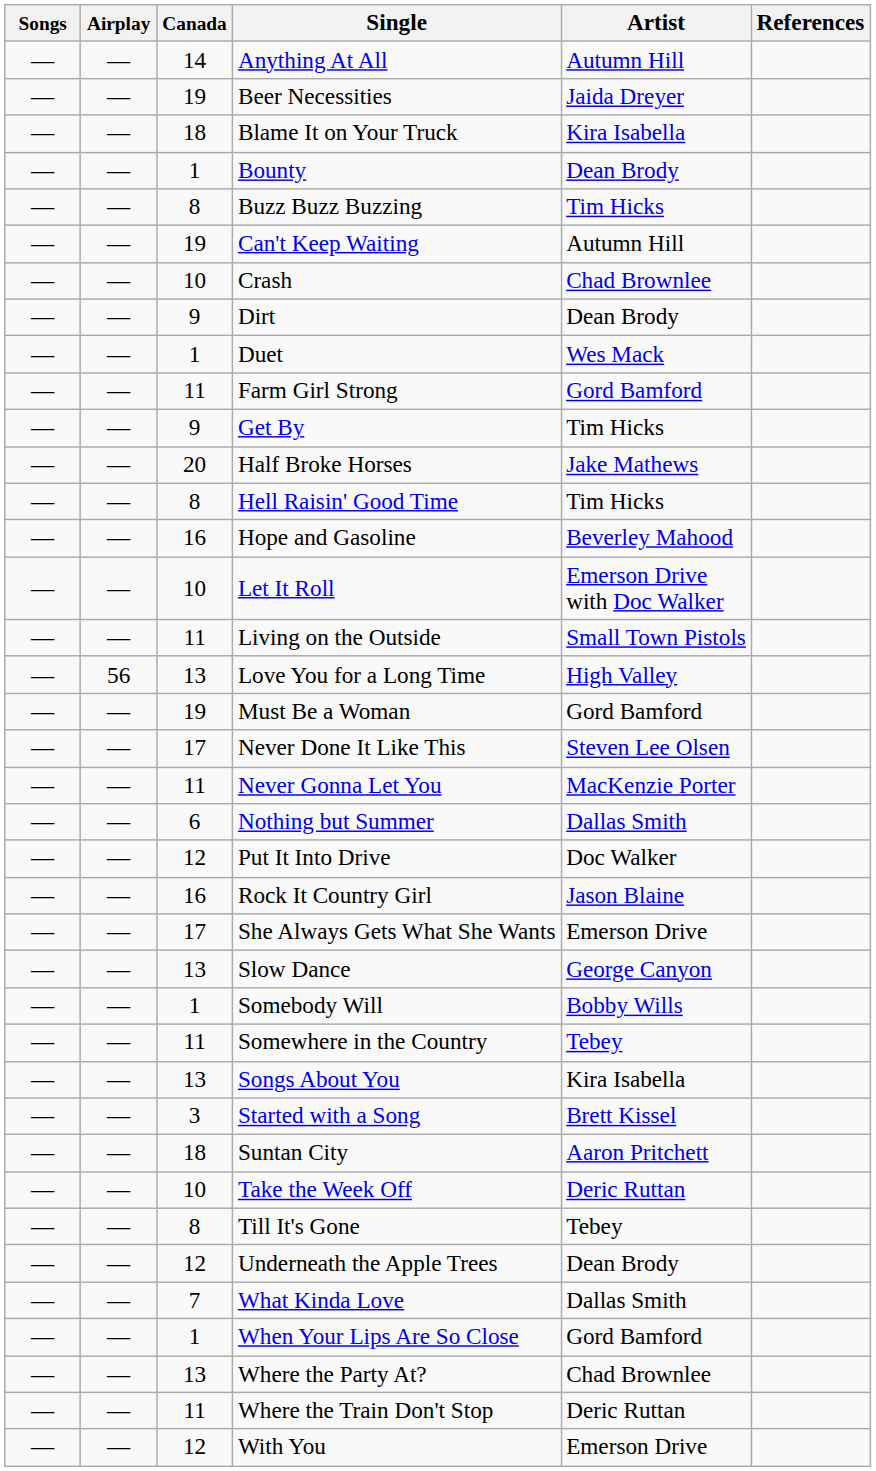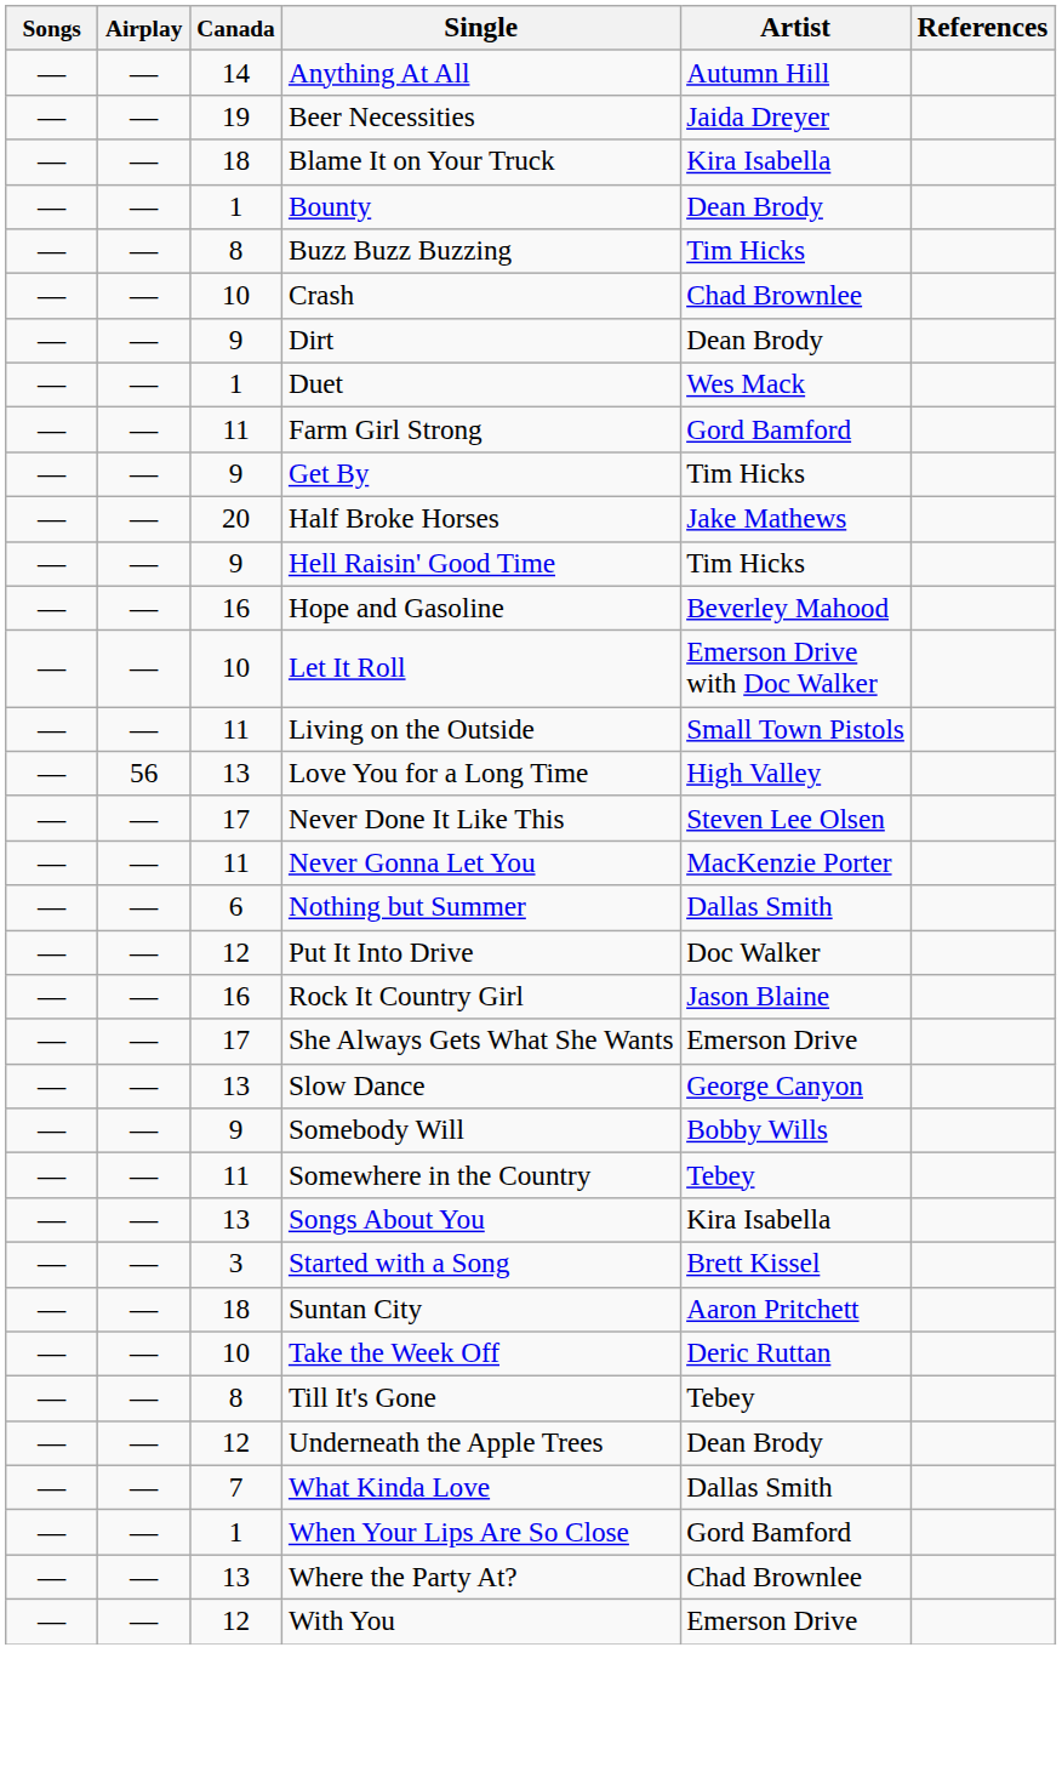- row: — | — | 19 | Can't Keep Waiting | Autumn Hill
Hell Raisin' Good Time | Canada: 8 -> 9
- row: — | — | 19 | Must Be a Woman | Gord Bamford
Somebody Will | Canada: 1 -> 9
- row: — | — | 11 | Where the Train Don't Stop | Deric Ruttan
